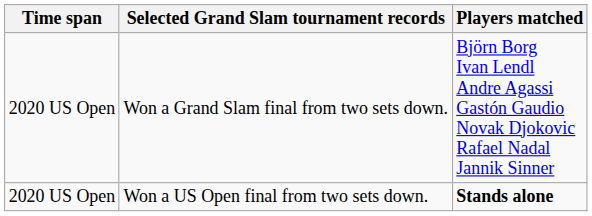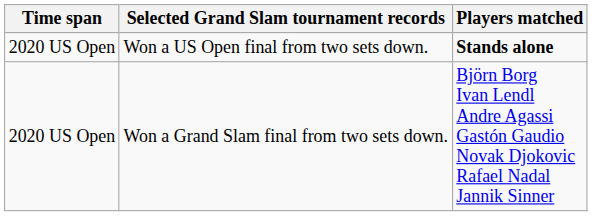rows swapped: Won a US Open final from two sets down. <-> Won a Grand Slam final from two sets down.
